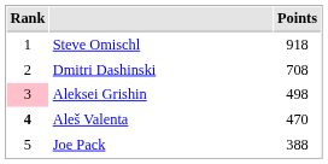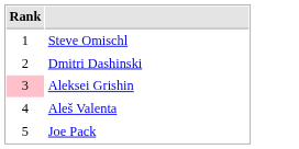- column: Points | 918 | 708 | 498 | 470 | 388
Aleš Valenta | Rank: bold -> normal
